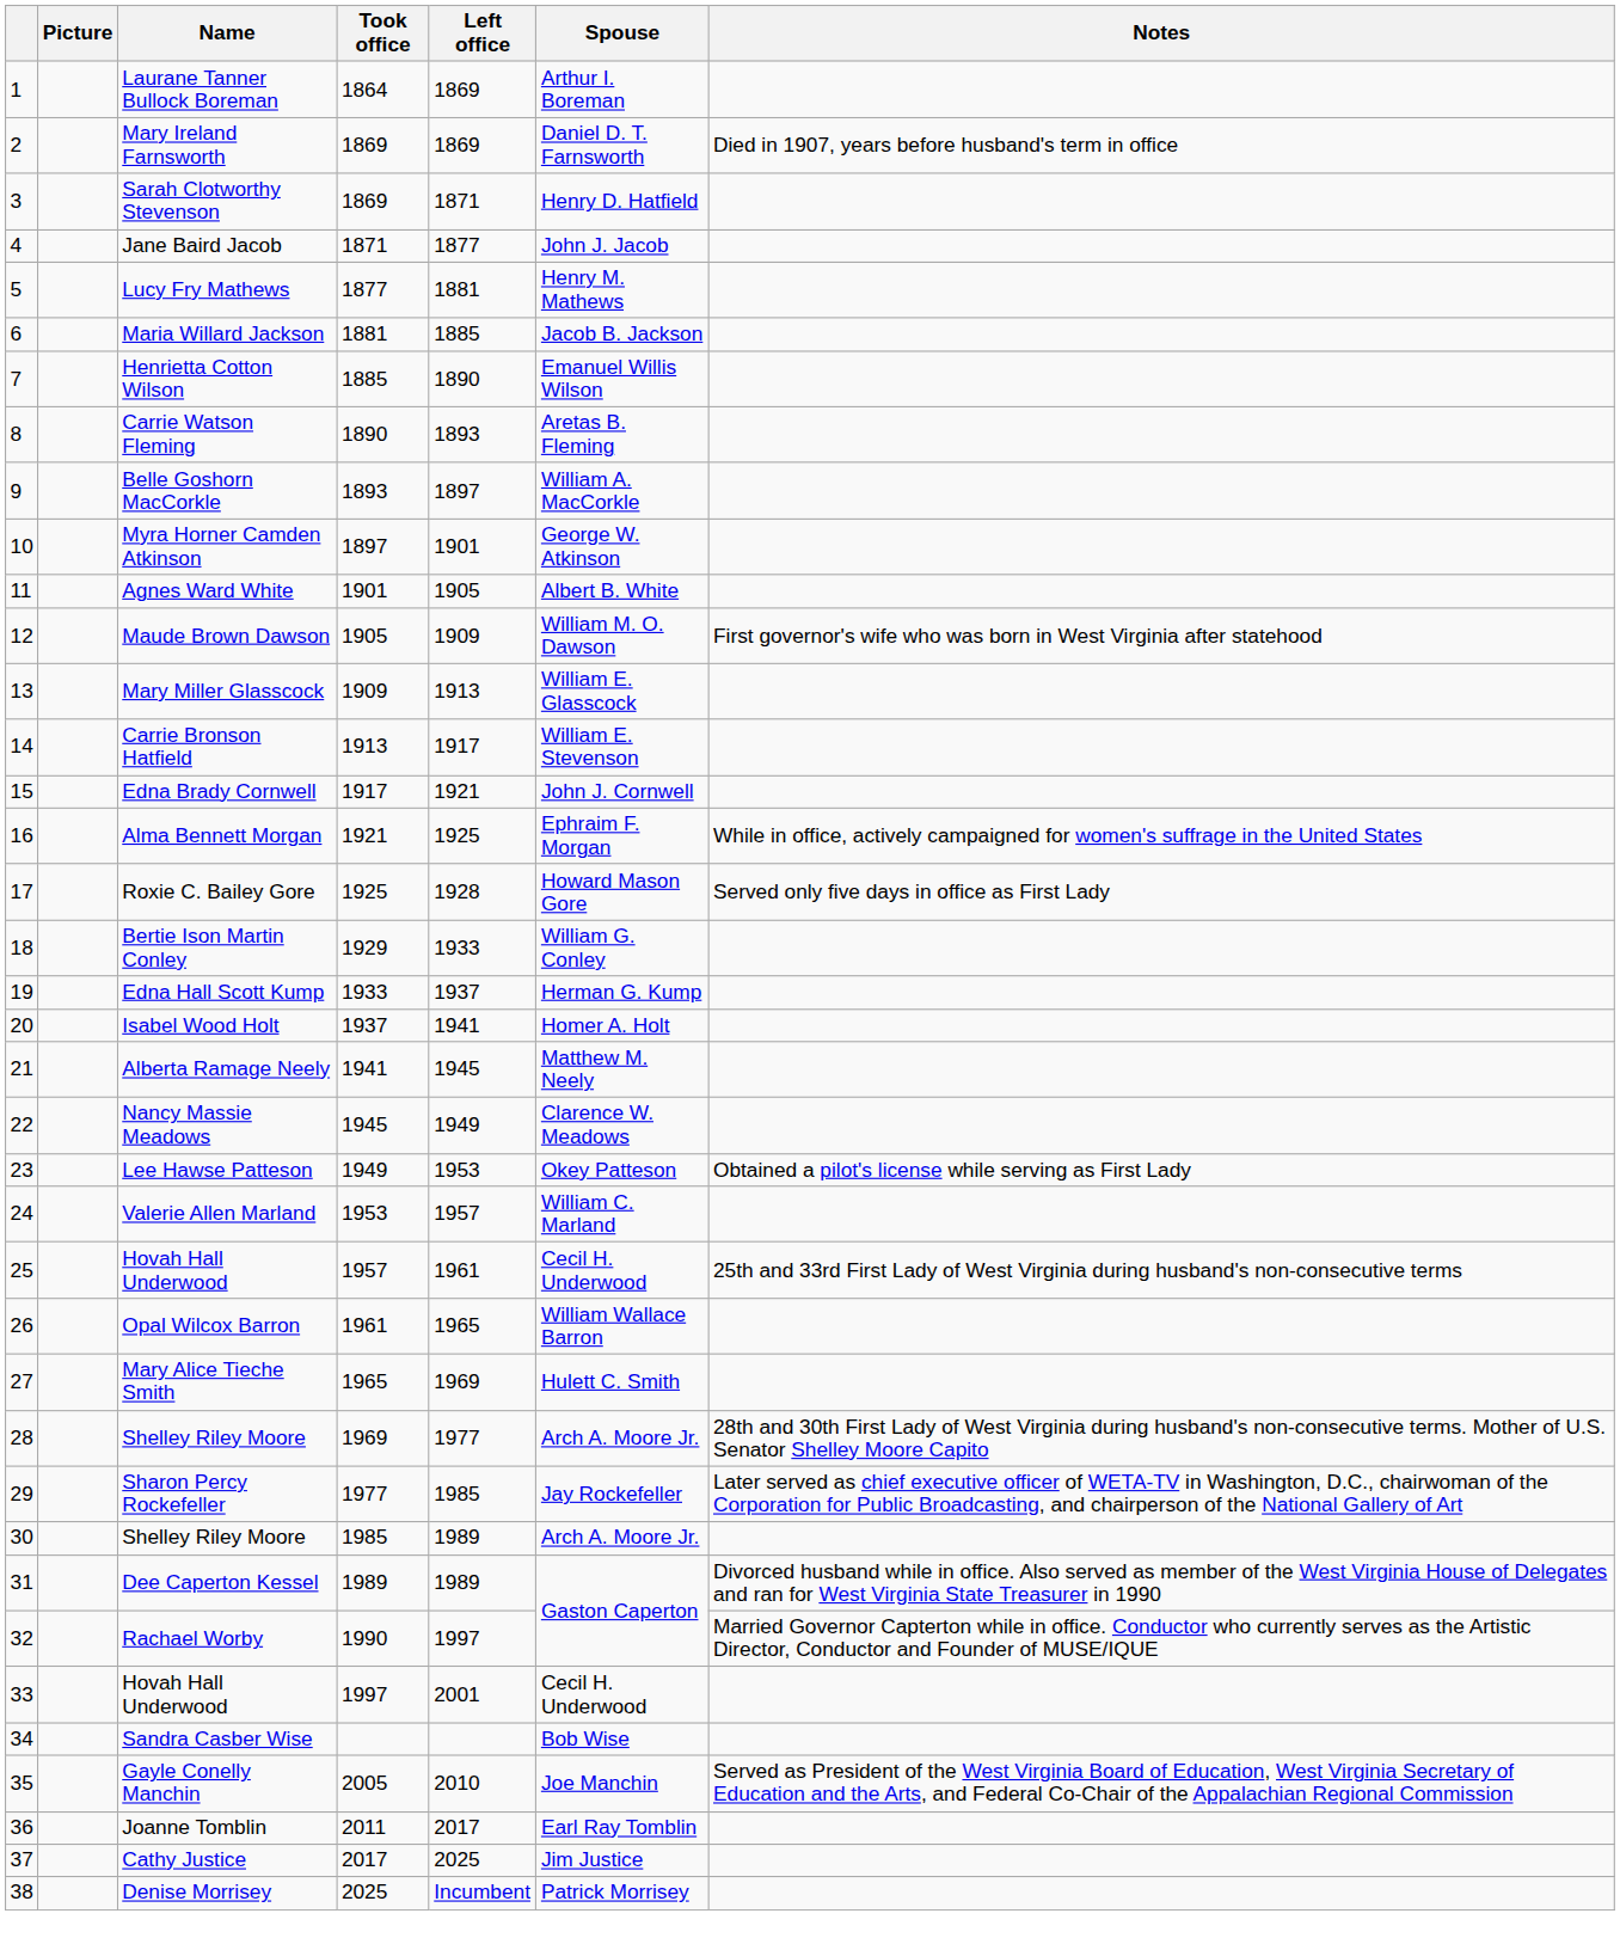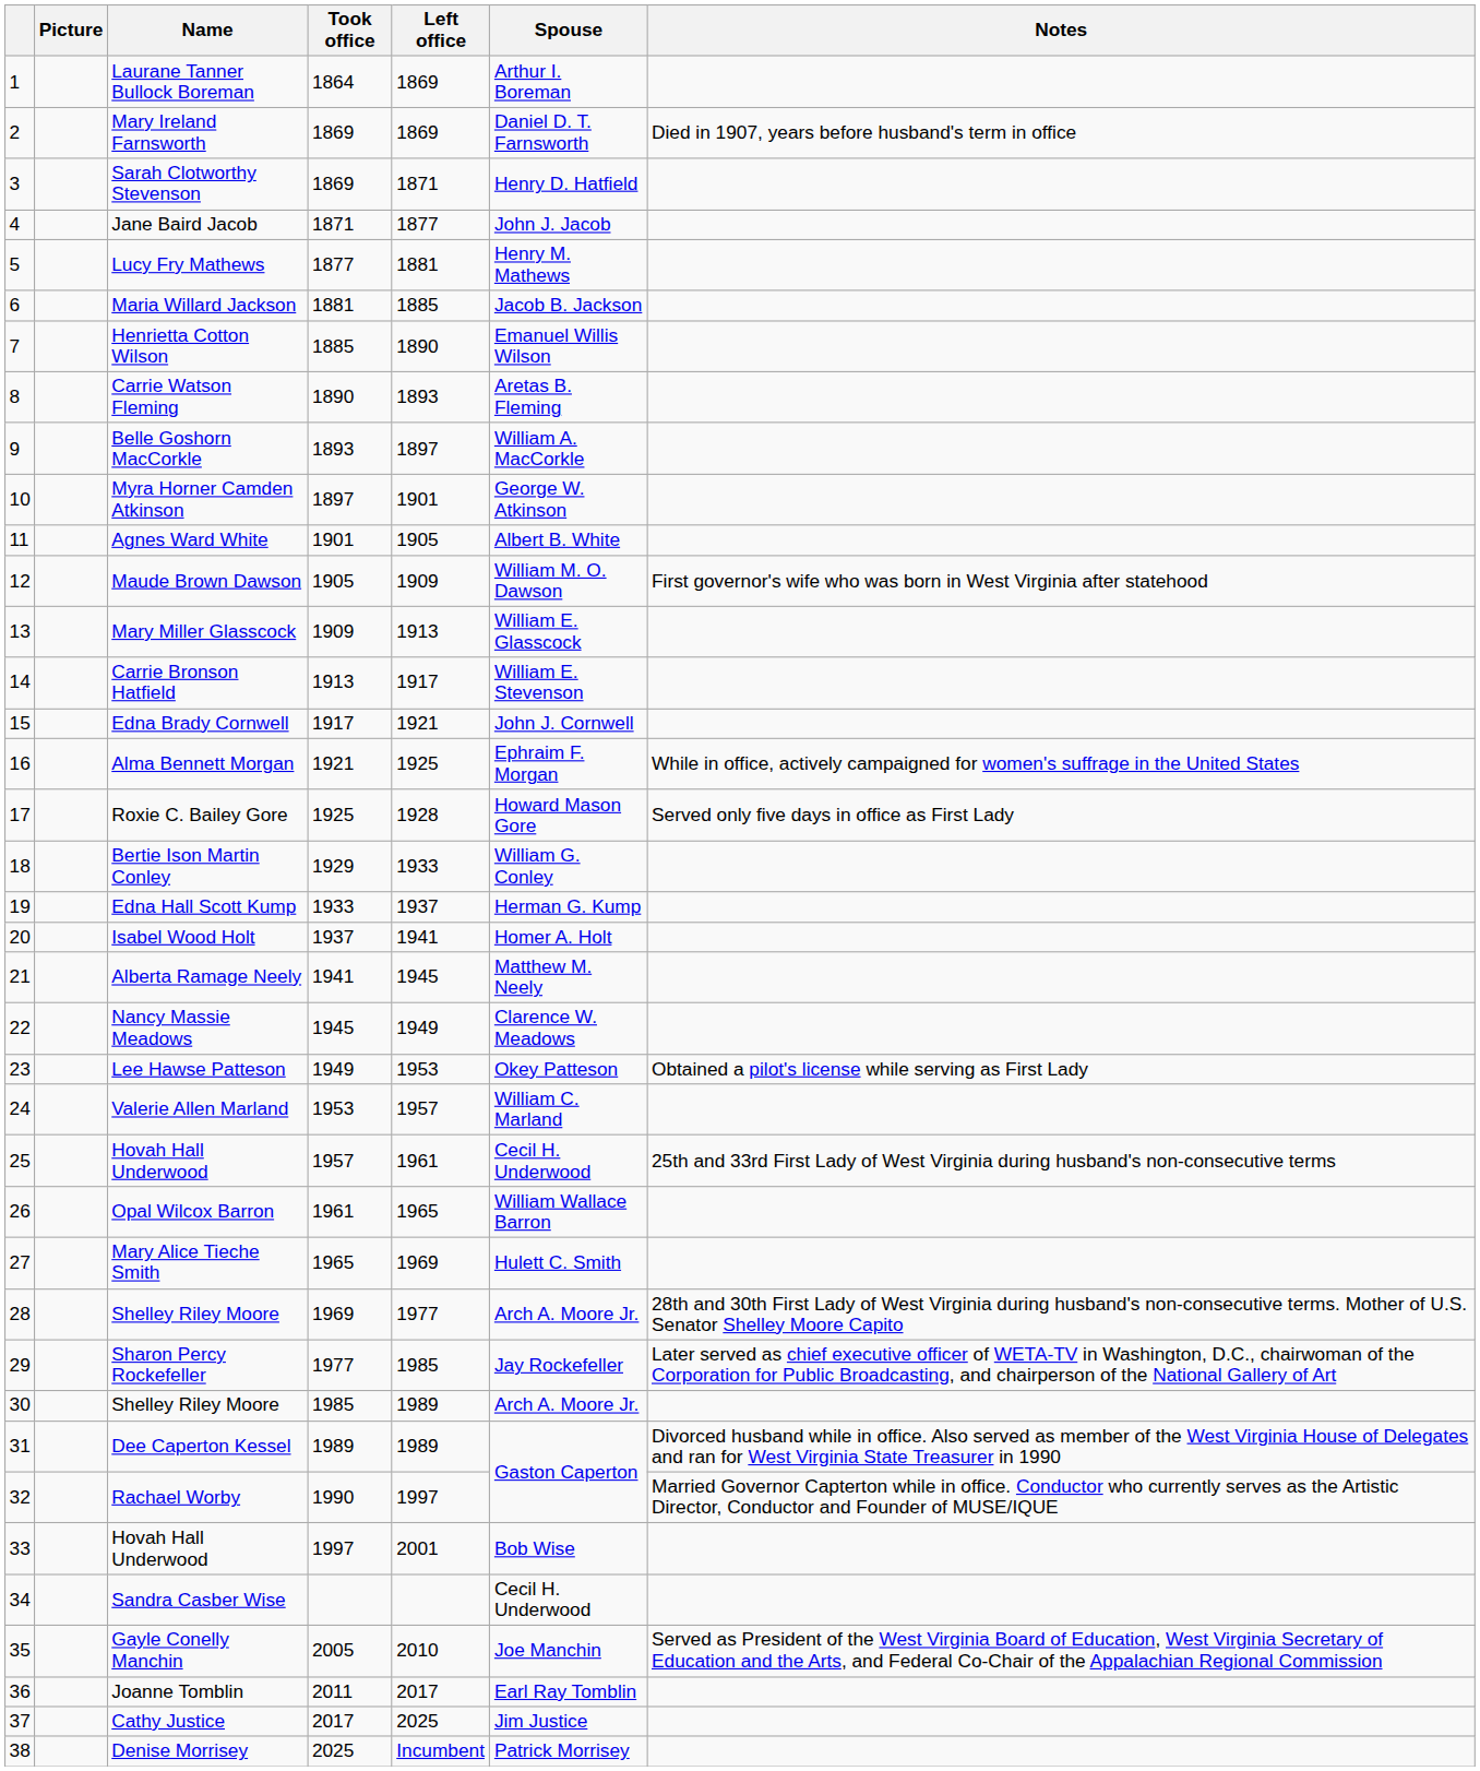33 / Hovah Hall Underwood | Spouse: Cecil H. Underwood -> Bob Wise
Sandra Casber Wise | Spouse: Bob Wise -> Cecil H. Underwood
